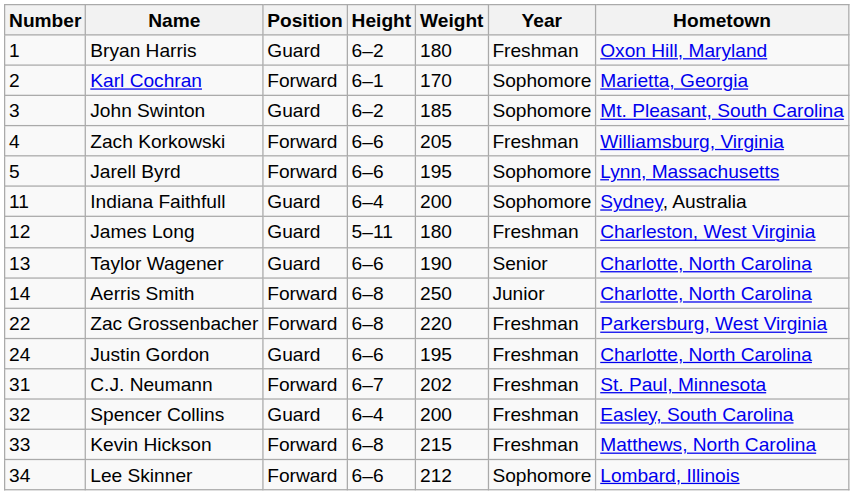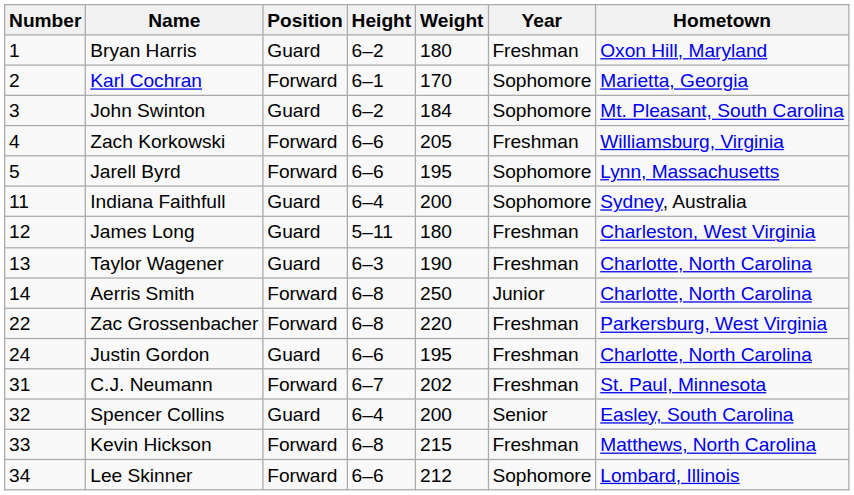John Swinton | Weight: 185 -> 184
Taylor Wagener | Height: 6–6 -> 6–3
Taylor Wagener | Year: Senior -> Freshman
Spencer Collins | Year: Freshman -> Senior
